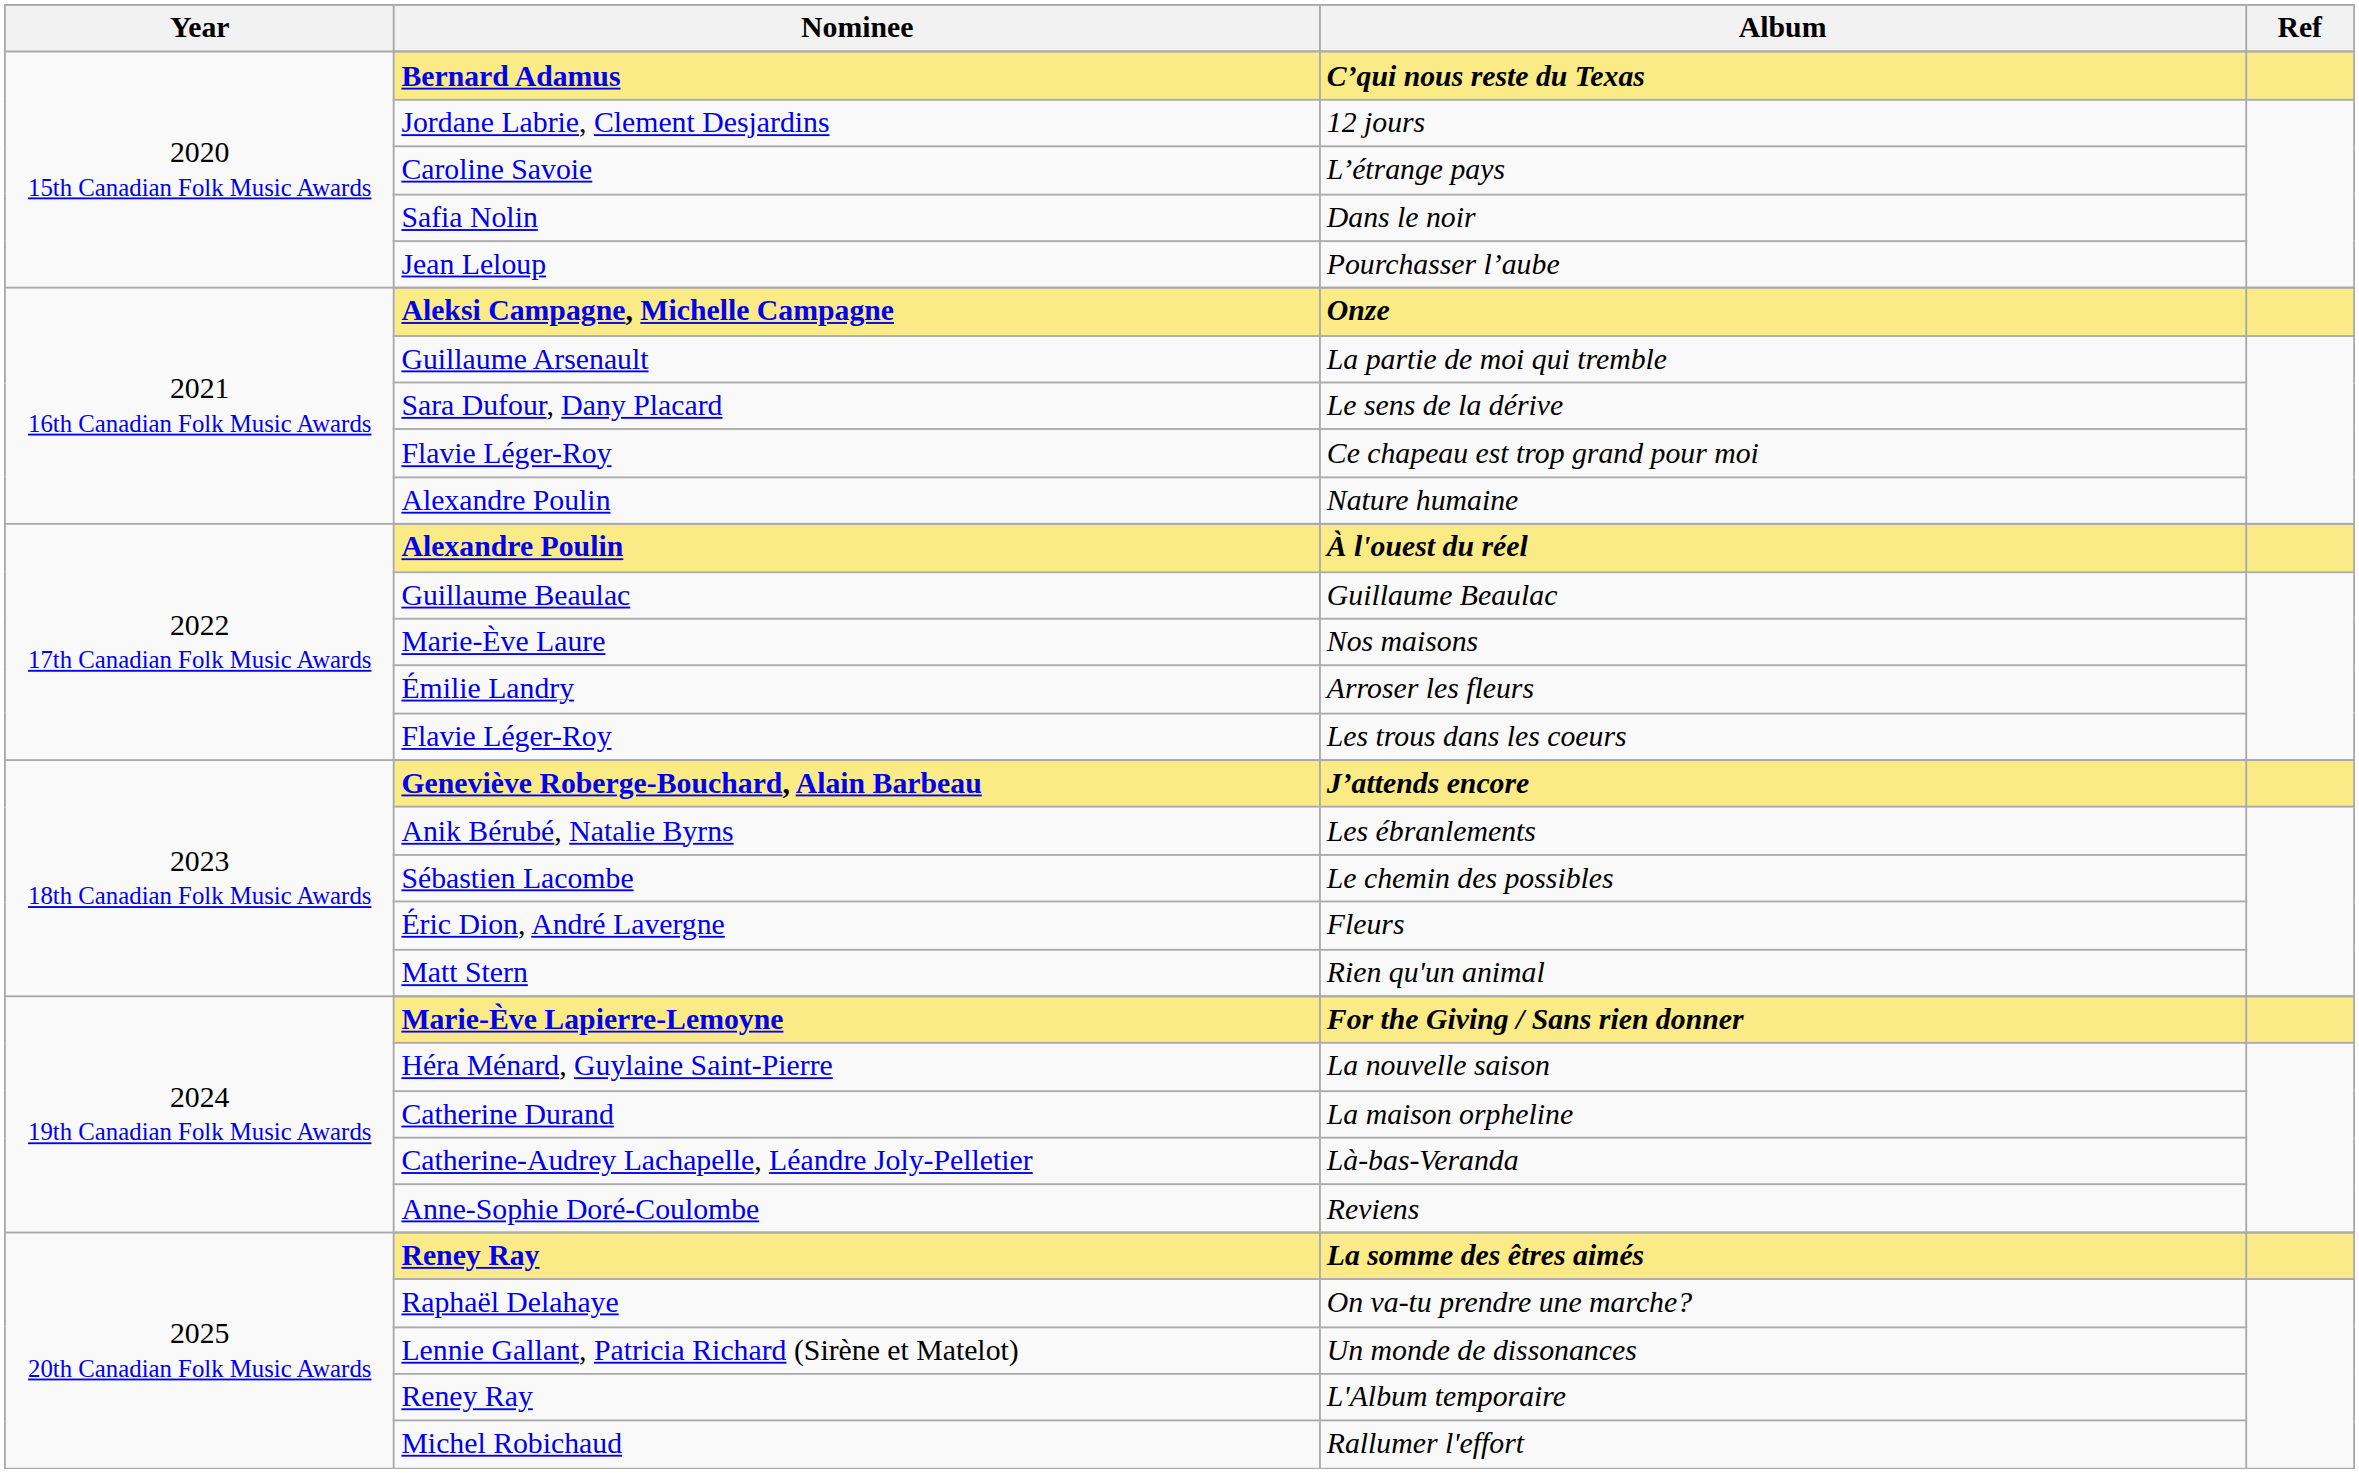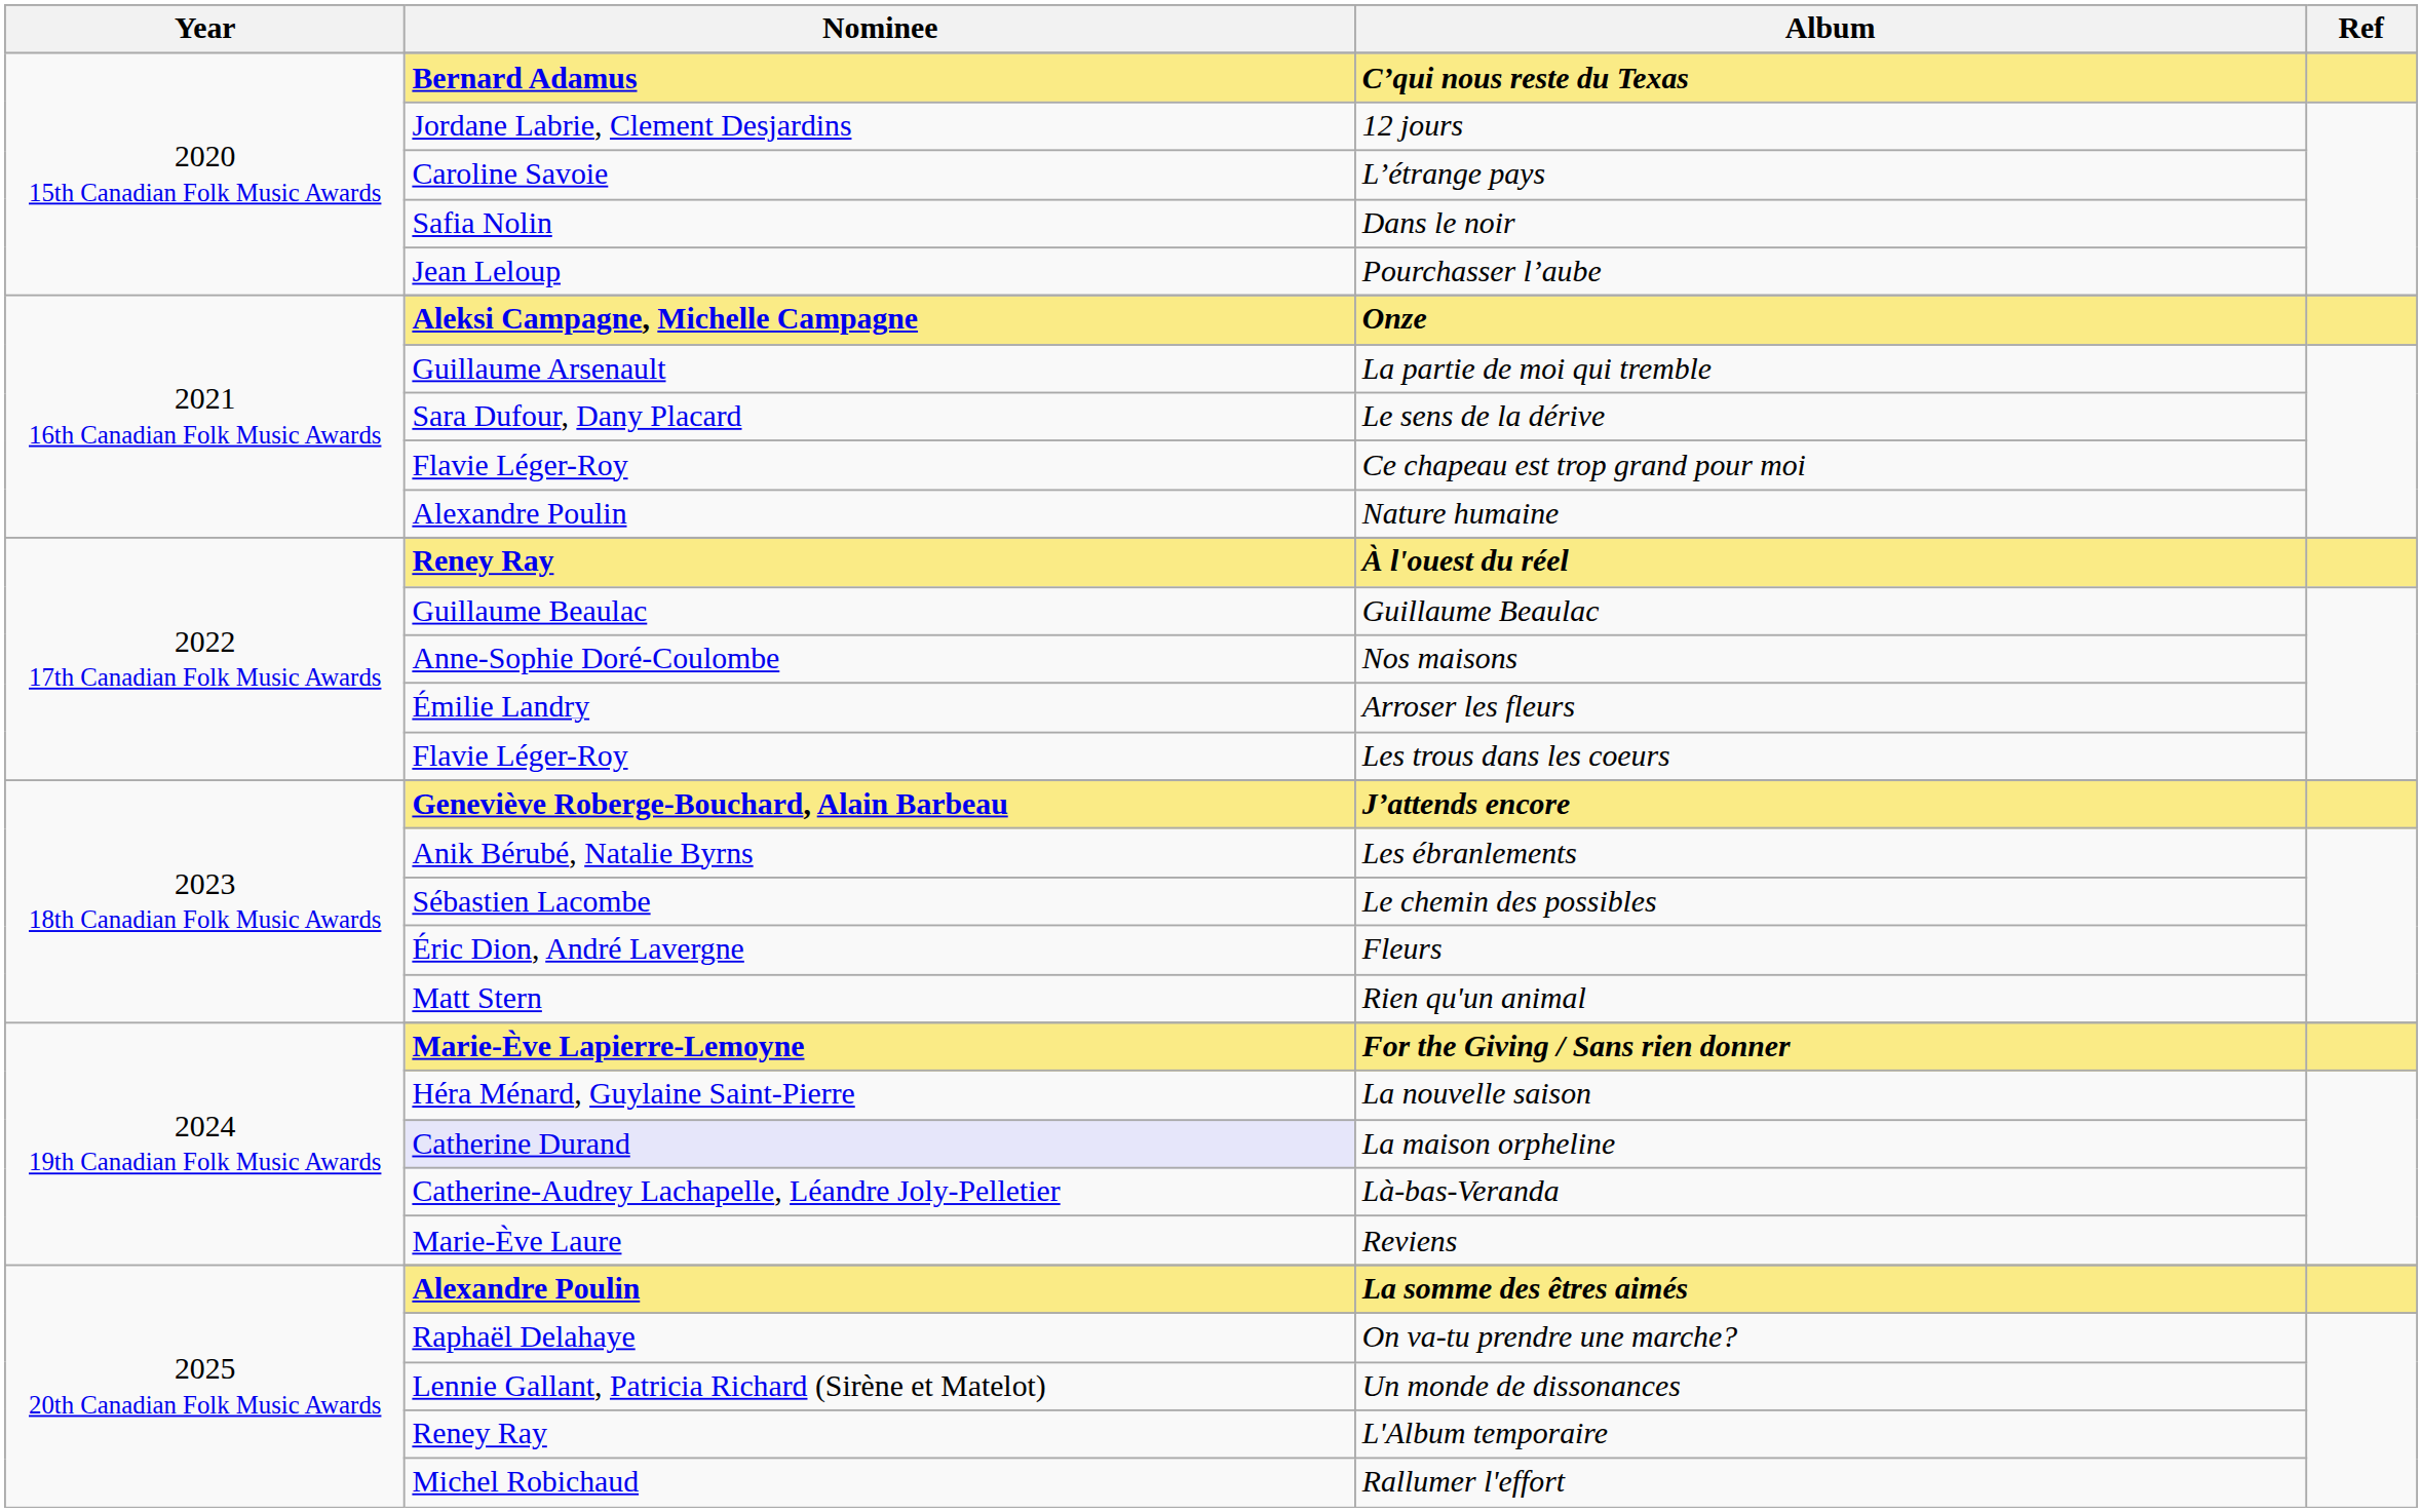À l'ouest du réel | Nominee: Alexandre Poulin -> Reney Ray
Nos maisons | Nominee: Marie-Ève Laure -> Anne-Sophie Doré-Coulombe
La maison orpheline | Nominee: no background -> lavender background
Reviens | Nominee: Anne-Sophie Doré-Coulombe -> Marie-Ève Laure
La somme des êtres aimés | Nominee: Reney Ray -> Alexandre Poulin
